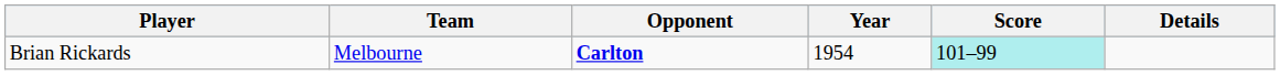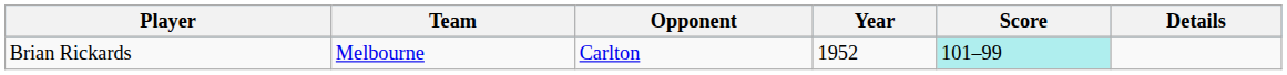Brian Rickards | Opponent: bold -> normal
Brian Rickards | Year: 1954 -> 1952
